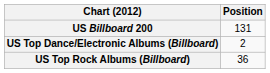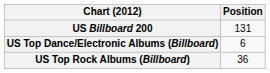US Top Dance/Electronic Albums (Billboard) | Position: 2 -> 6
